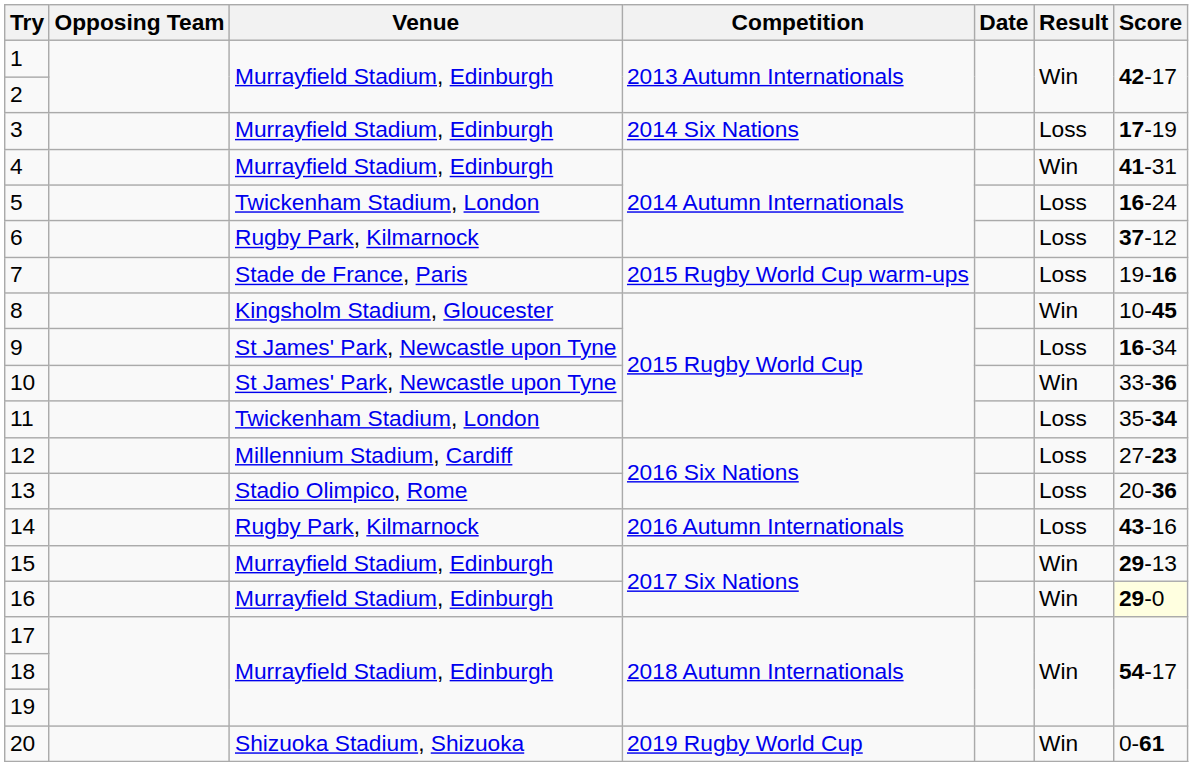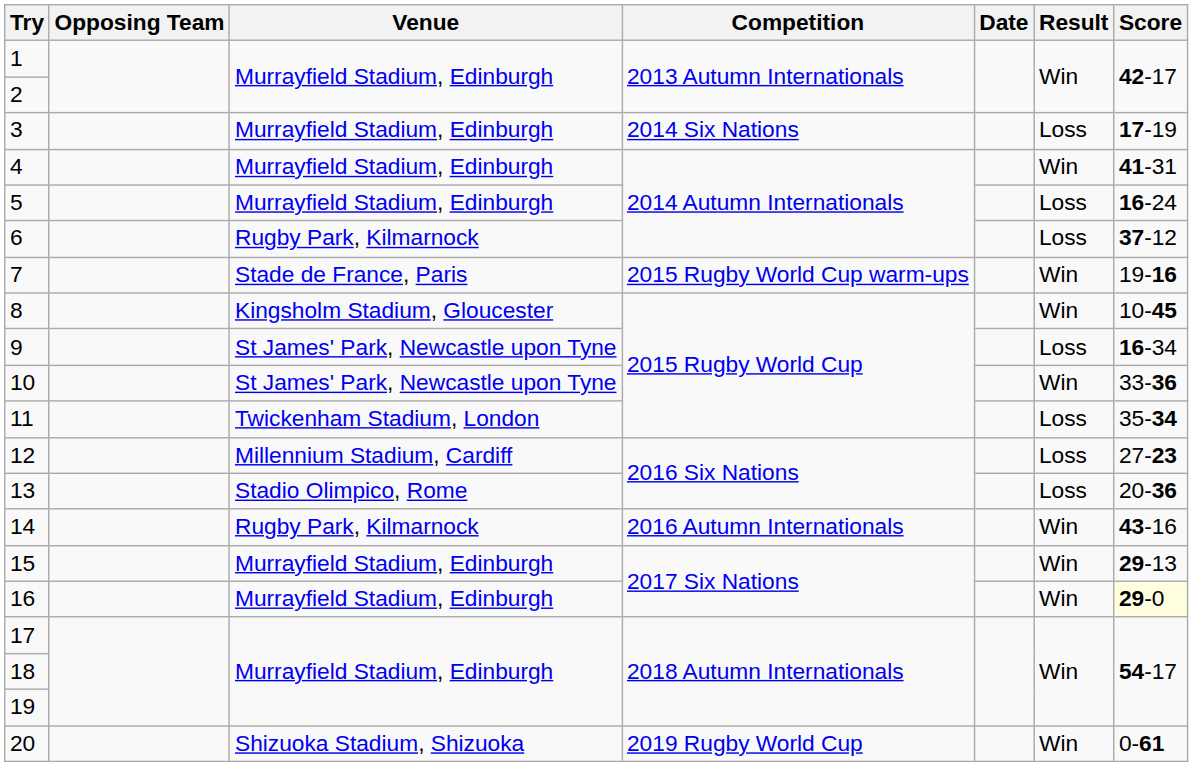5 | Venue: Twickenham Stadium, London -> Murrayfield Stadium, Edinburgh
7 | Result: Loss -> Win
14 | Result: Loss -> Win
